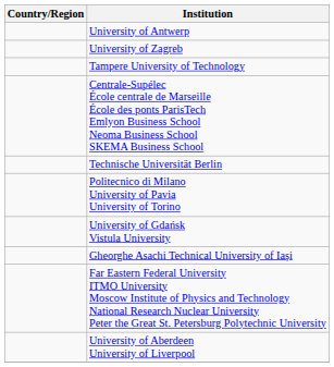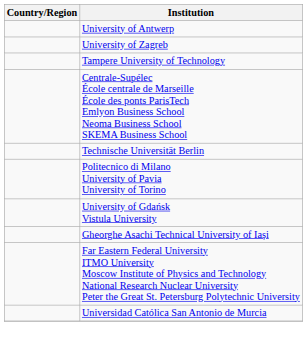+ row: Universidad Católica San Antonio de Murcia
- row: University of Aberdeen University of Liverpool
